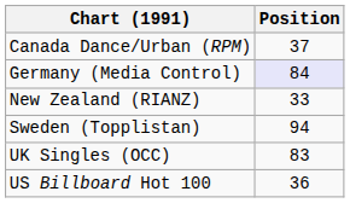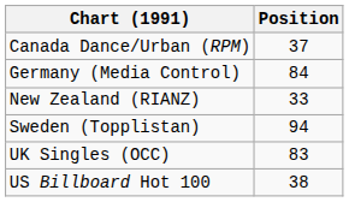Germany (Media Control) | Position: lavender background -> no background
US Billboard Hot 100 | Position: 36 -> 38
